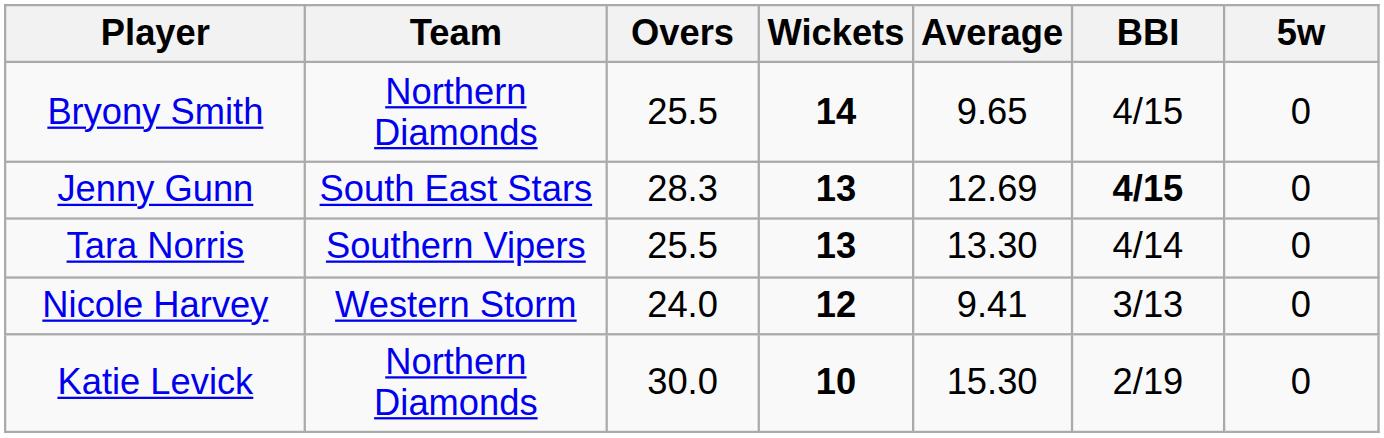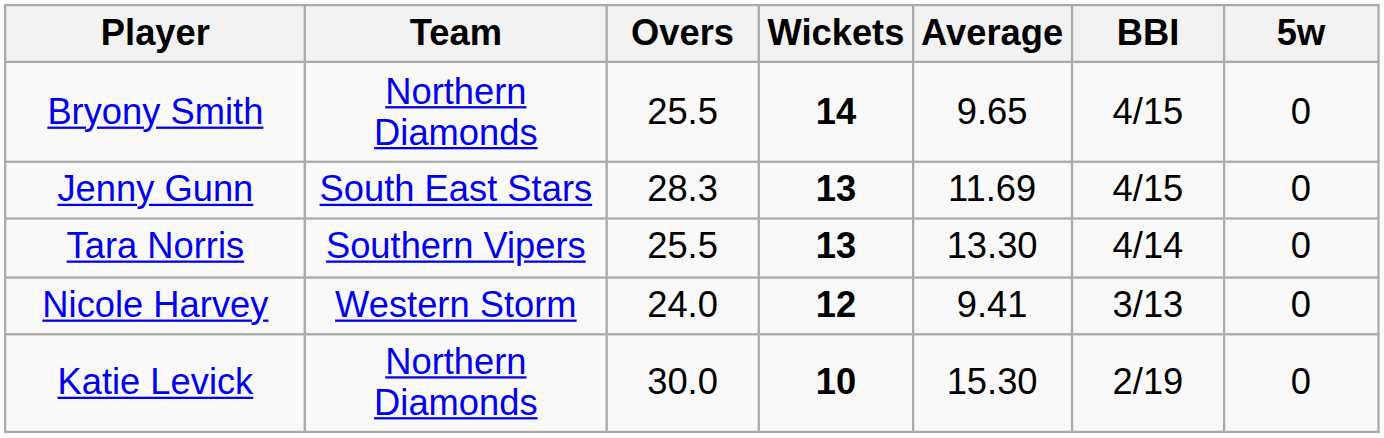Jenny Gunn | Average: 12.69 -> 11.69
Jenny Gunn | BBI: bold -> normal
